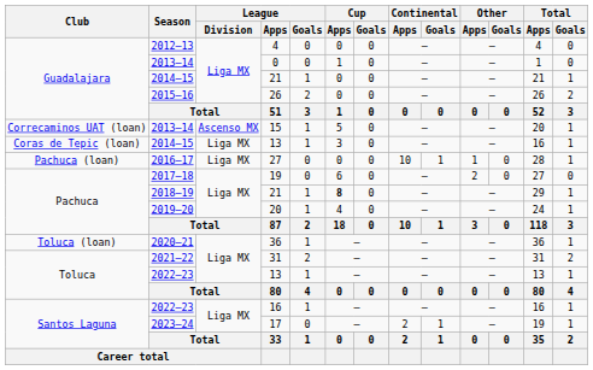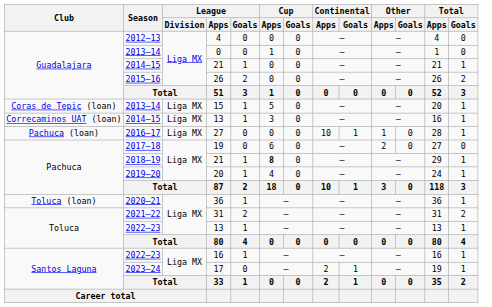15 | Club: Correcaminos UAT (loan) -> Coras de Tepic (loan)
15 | League / Division: Ascenso MX -> Liga MX
2014–15 / 13 | Club: Coras de Tepic (loan) -> Correcaminos UAT (loan)
